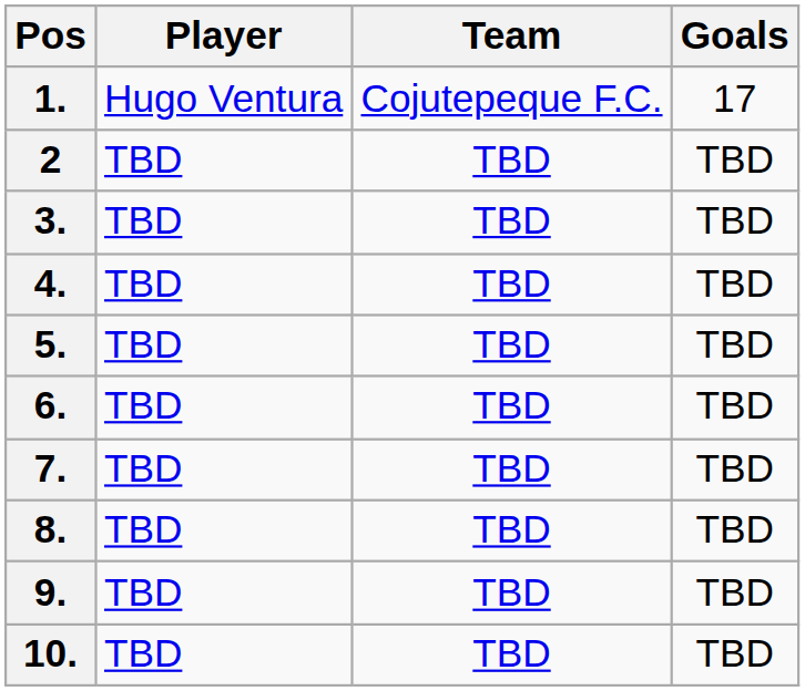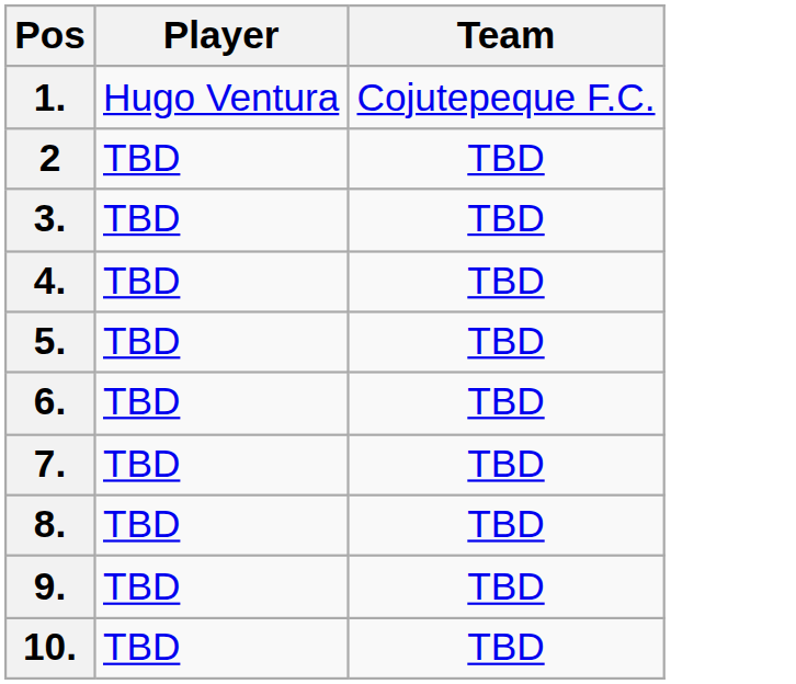- column: Goals | 17 | TBD | TBD | TBD | TBD | TBD | TBD | TBD | TBD | TBD
